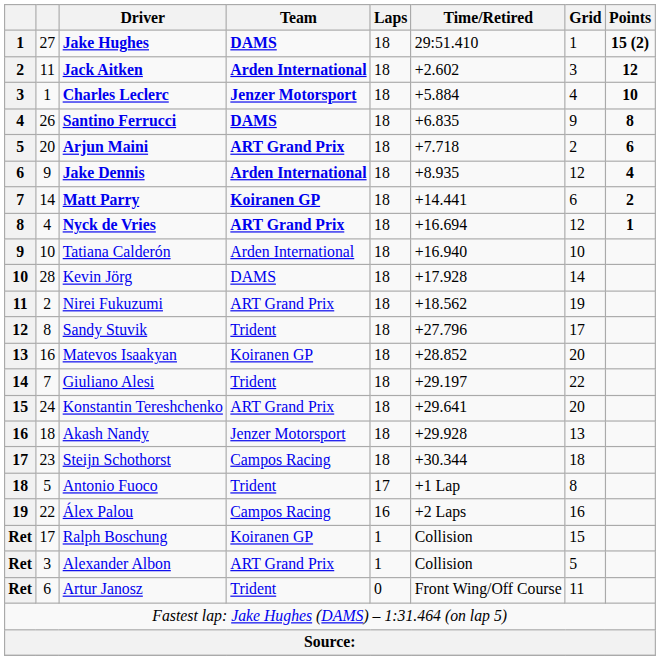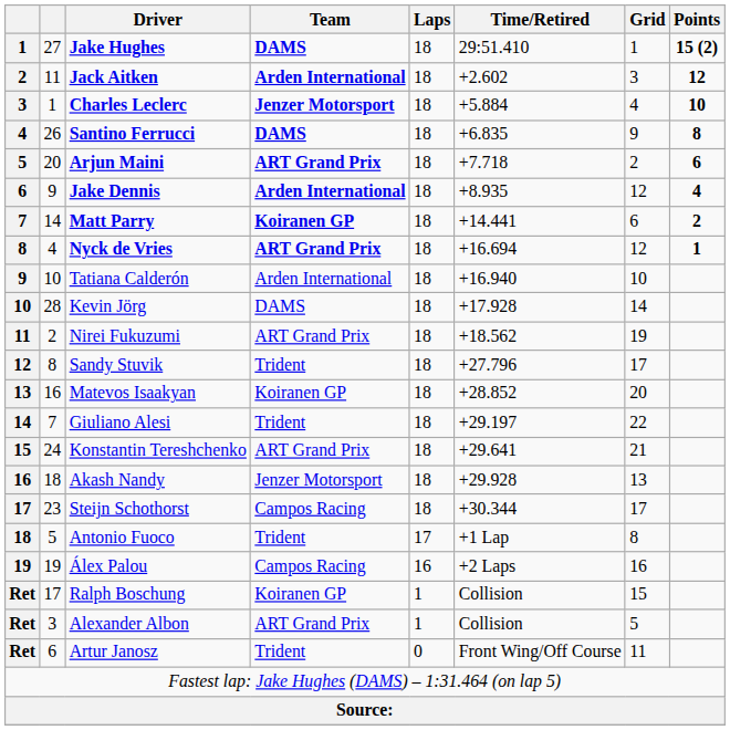Konstantin Tereshchenko | Grid: 20 -> 21
Steijn Schothorst | Grid: 18 -> 17
Álex Palou | column 2: 22 -> 19
